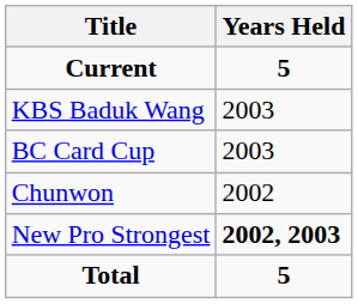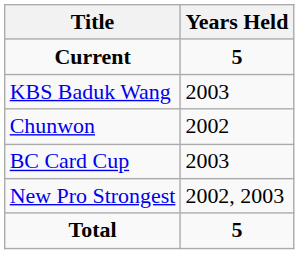rows swapped: Chunwon <-> BC Card Cup
New Pro Strongest | Years Held: bold -> normal
